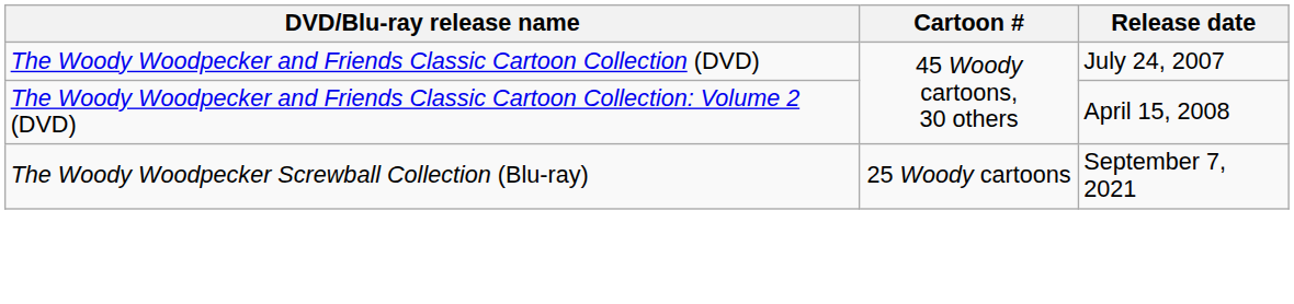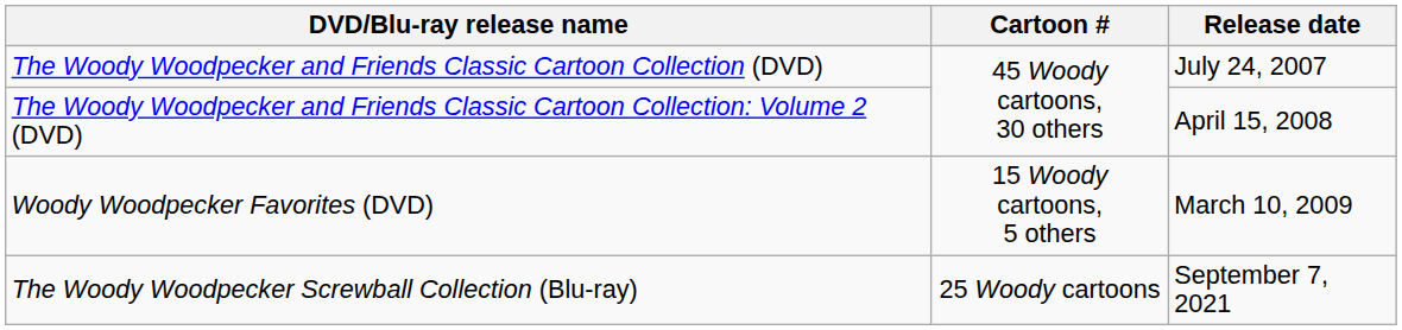+ row: Woody Woodpecker Favorites (DVD) | 15 Woody cartoons, 5 others | March 10, 2009
